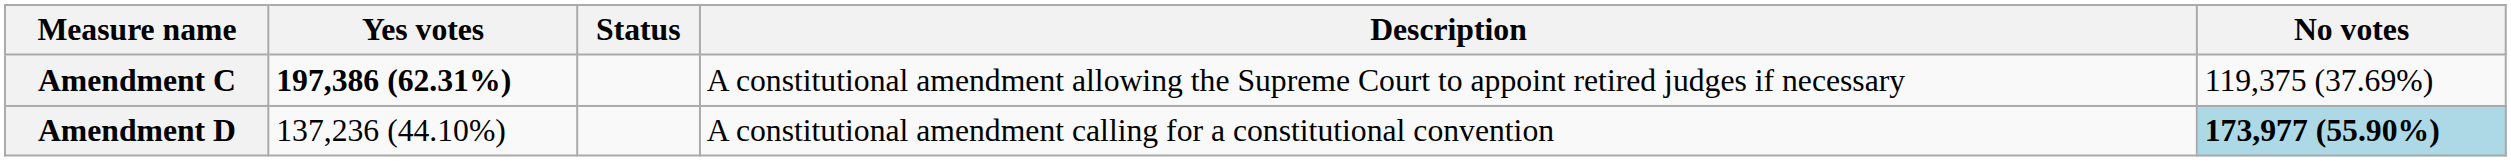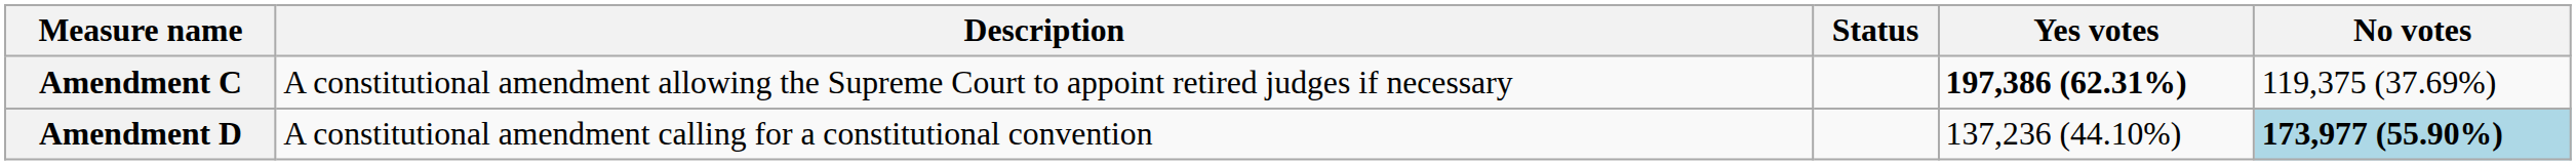columns swapped: Description <-> Yes votes
